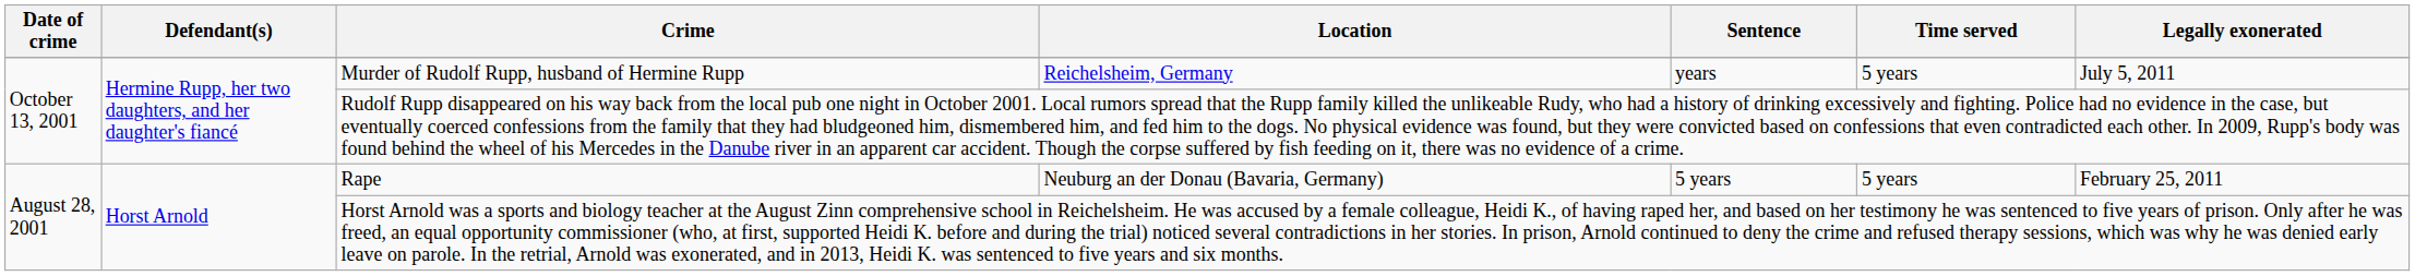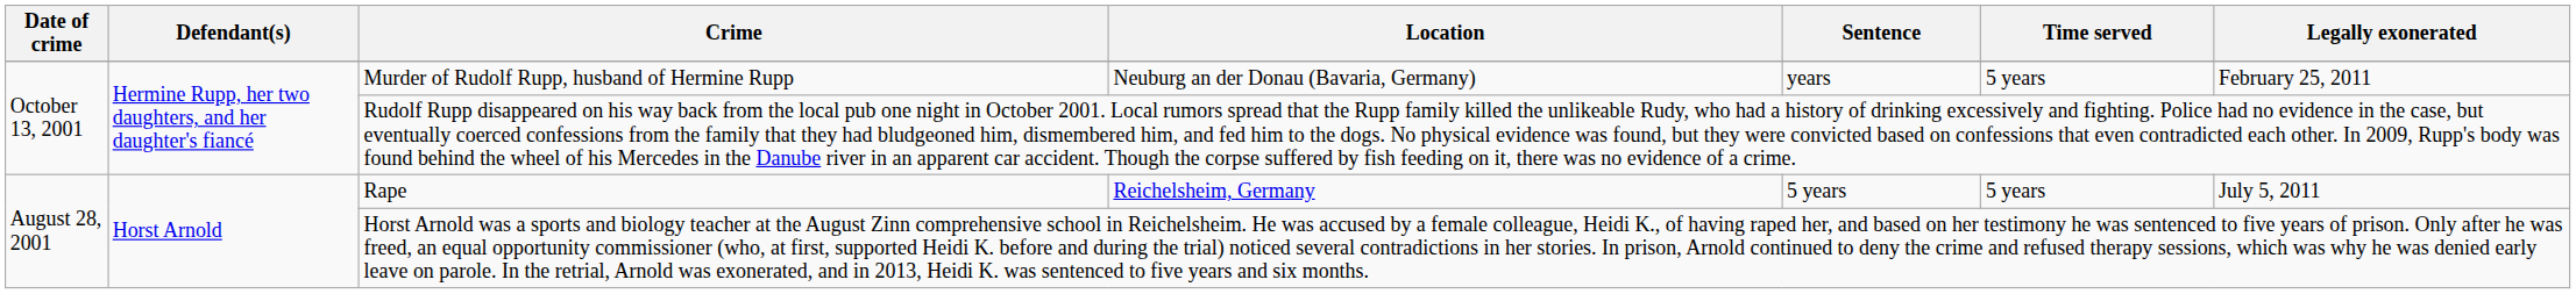Murder of Rudolf Rupp, husband of Hermine Rupp | Location: Reichelsheim, Germany -> Neuburg an der Donau (Bavaria, Germany)
Murder of Rudolf Rupp, husband of Hermine Rupp | Legally exonerated: July 5, 2011 -> February 25, 2011
Rape | Location: Neuburg an der Donau (Bavaria, Germany) -> Reichelsheim, Germany
Rape | Legally exonerated: February 25, 2011 -> July 5, 2011
